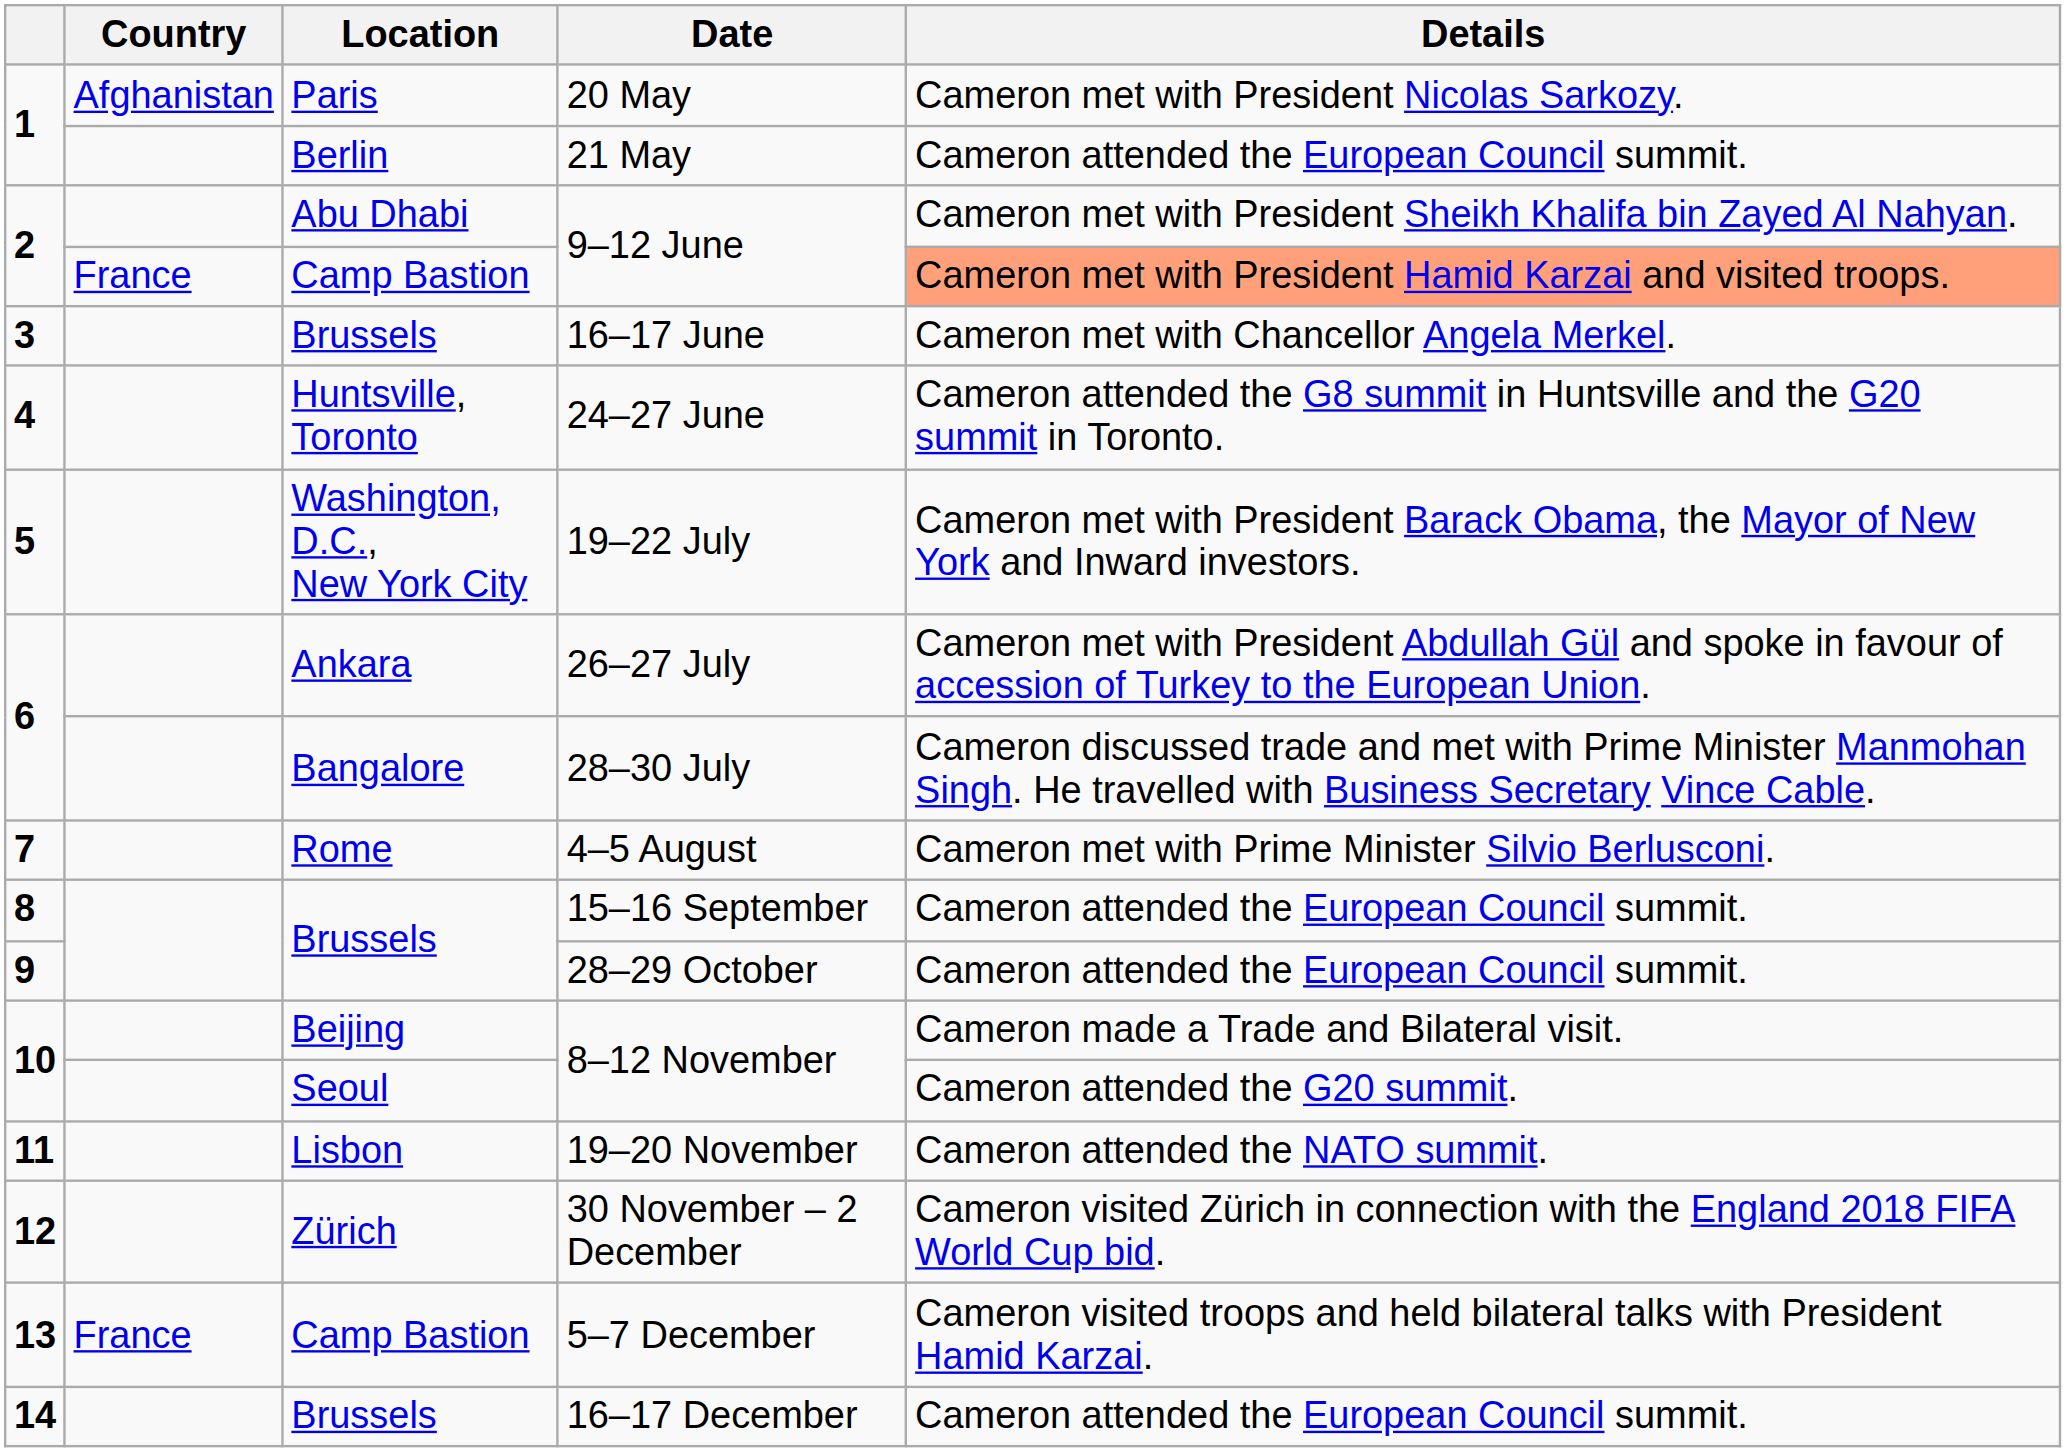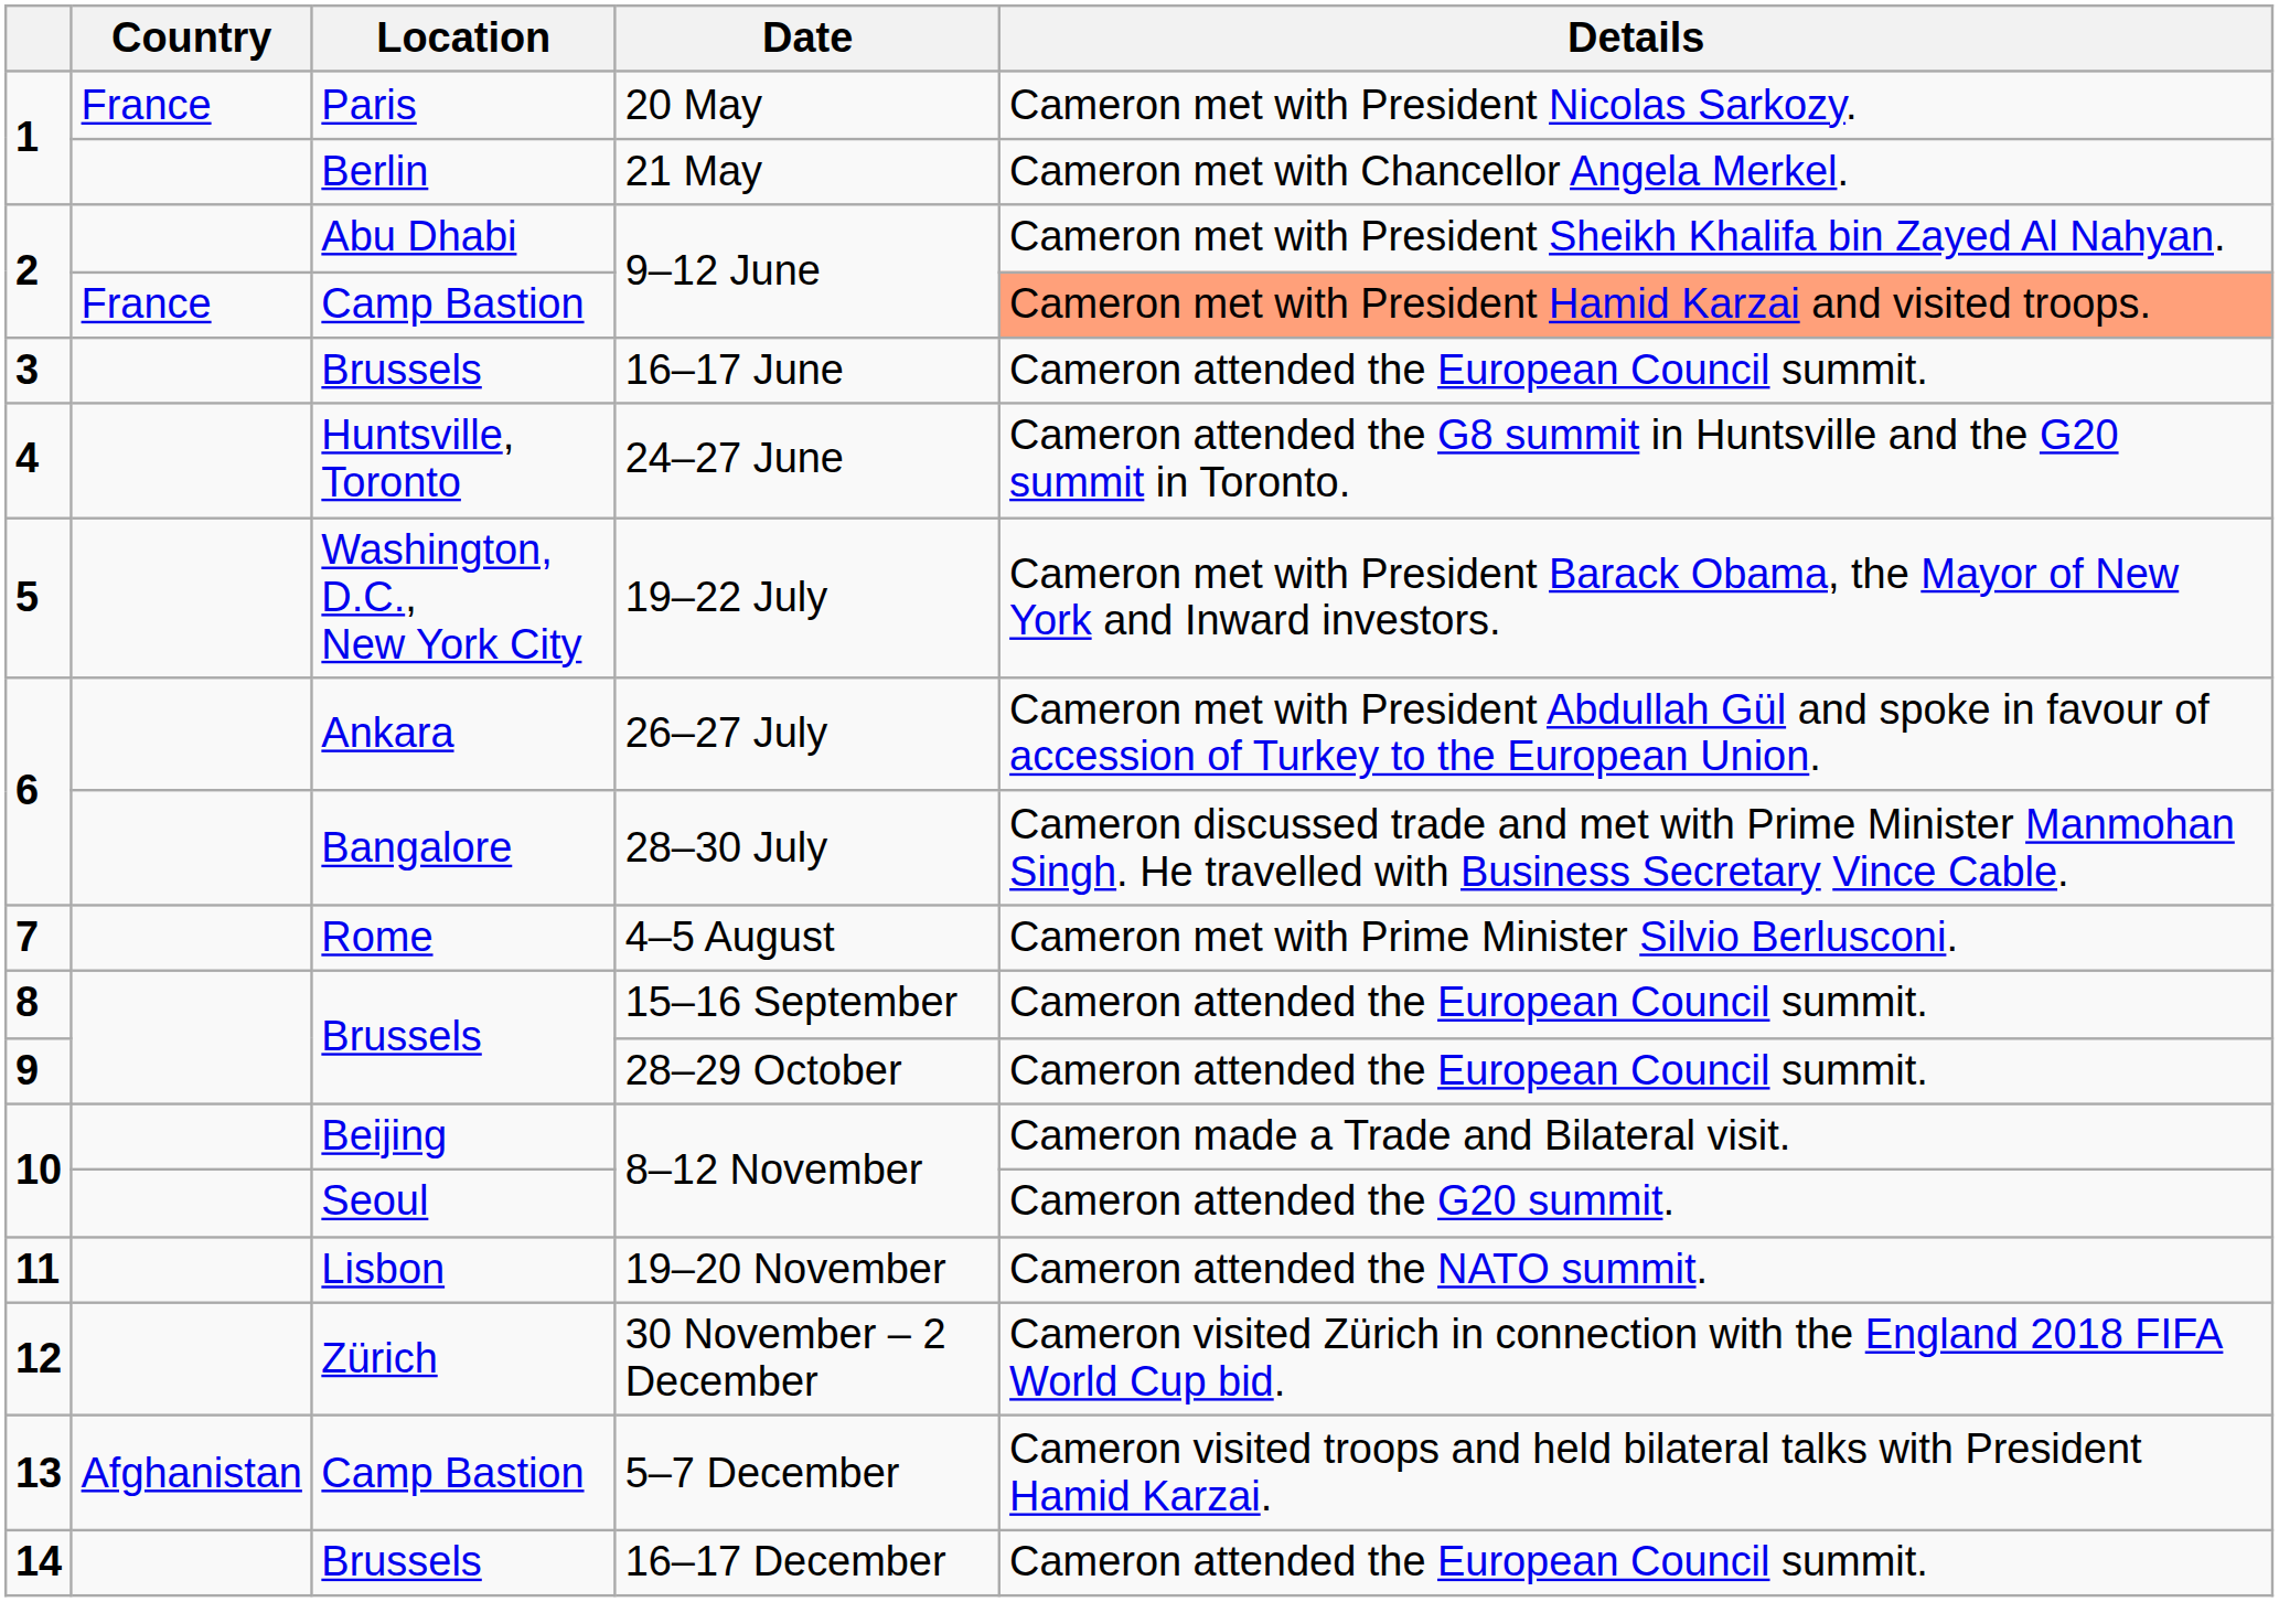20 May | Country: Afghanistan -> France
21 May | Details: Cameron attended the European Council summit. -> Cameron met with Chancellor Angela Merkel.
16–17 June | Details: Cameron met with Chancellor Angela Merkel. -> Cameron attended the European Council summit.
5–7 December | Country: France -> Afghanistan
